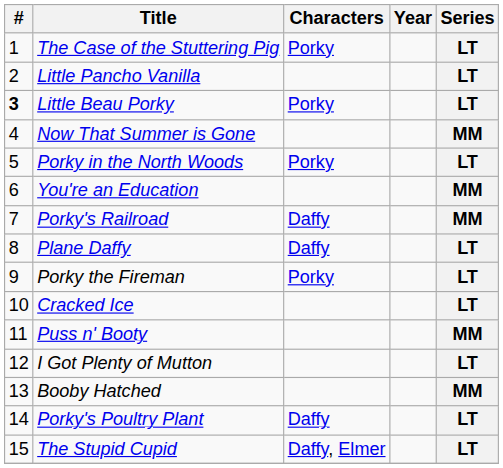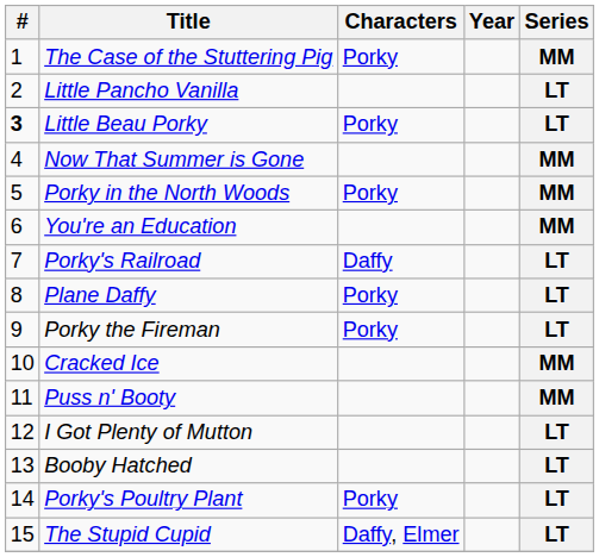The Case of the Stuttering Pig | Series: LT -> MM
Porky in the North Woods | Series: LT -> MM
Porky's Railroad | Series: MM -> LT
Plane Daffy | Characters: Daffy -> Porky
Cracked Ice | Series: LT -> MM
Booby Hatched | Series: MM -> LT
Porky's Poultry Plant | Characters: Daffy -> Porky
